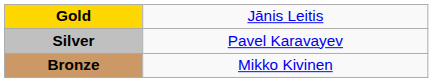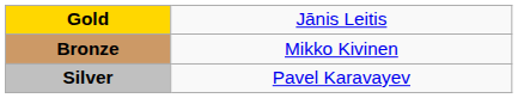rows swapped: Silver <-> Bronze
